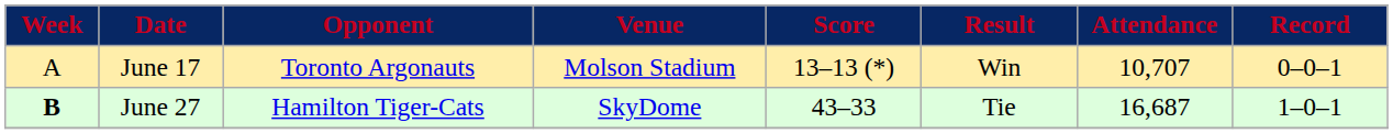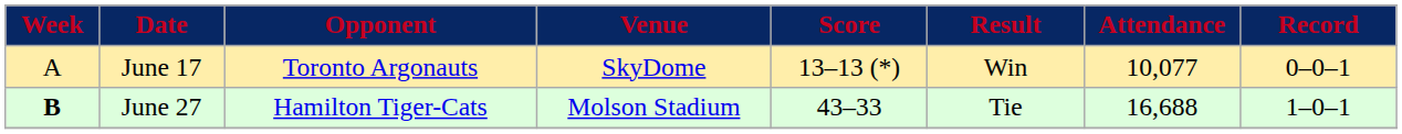June 17 | Venue: Molson Stadium -> SkyDome
June 17 | Attendance: 10,707 -> 10,077
June 27 | Venue: SkyDome -> Molson Stadium
June 27 | Attendance: 16,687 -> 16,688
